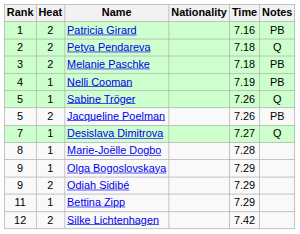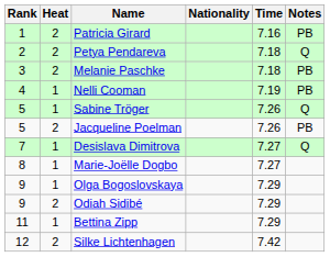Marie-Joëlle Dogbo | Time: 7.28 -> 7.27
